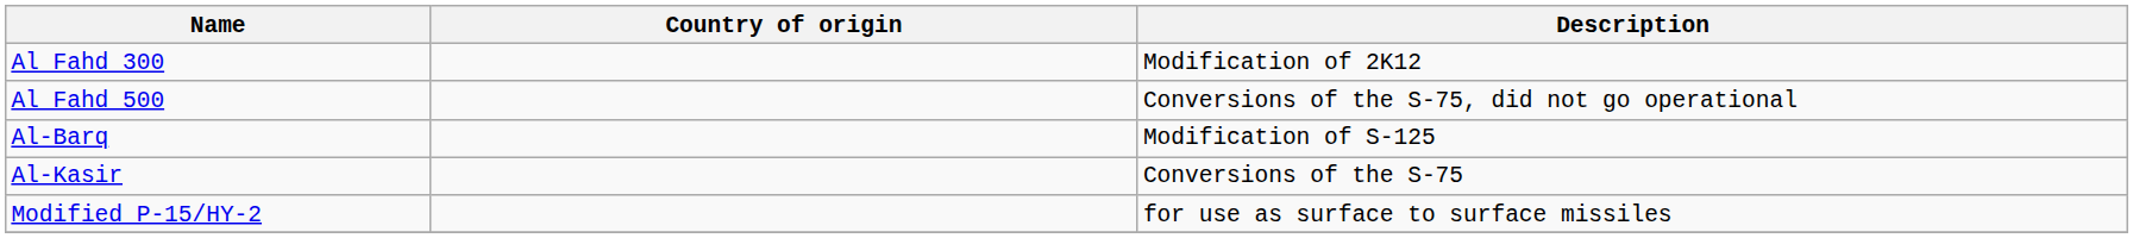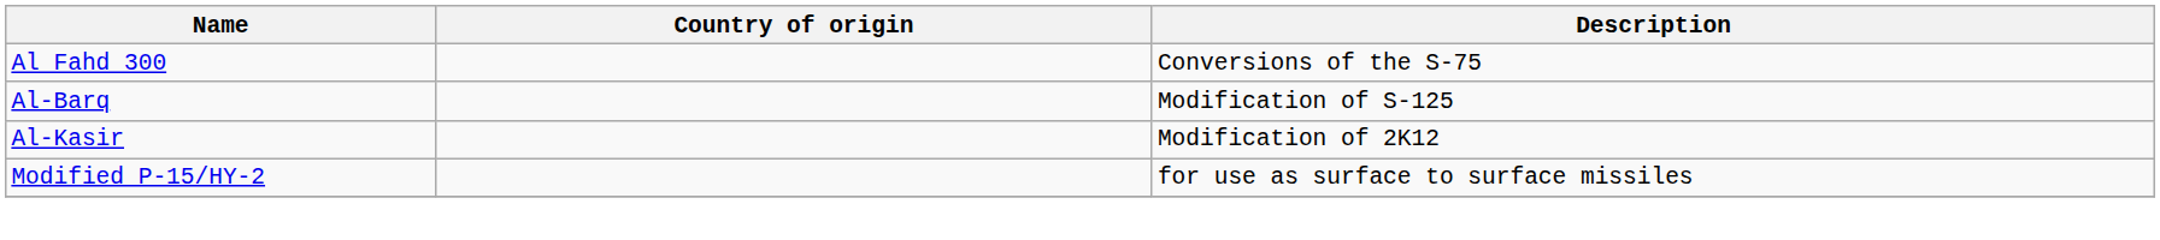Al Fahd 300 | Description: Modification of 2K12 -> Conversions of the S-75
- row: Al Fahd 500 | Conversions of the S-75, did not go operational
Al-Kasir | Description: Conversions of the S-75 -> Modification of 2K12
